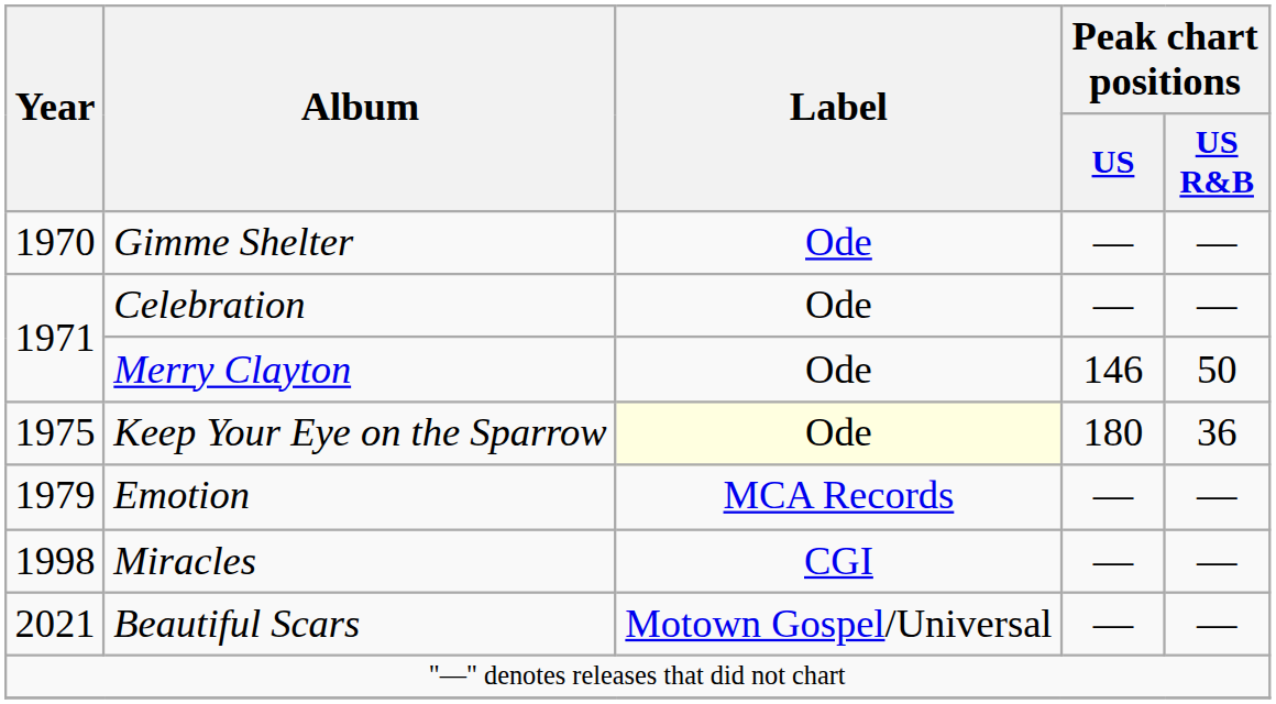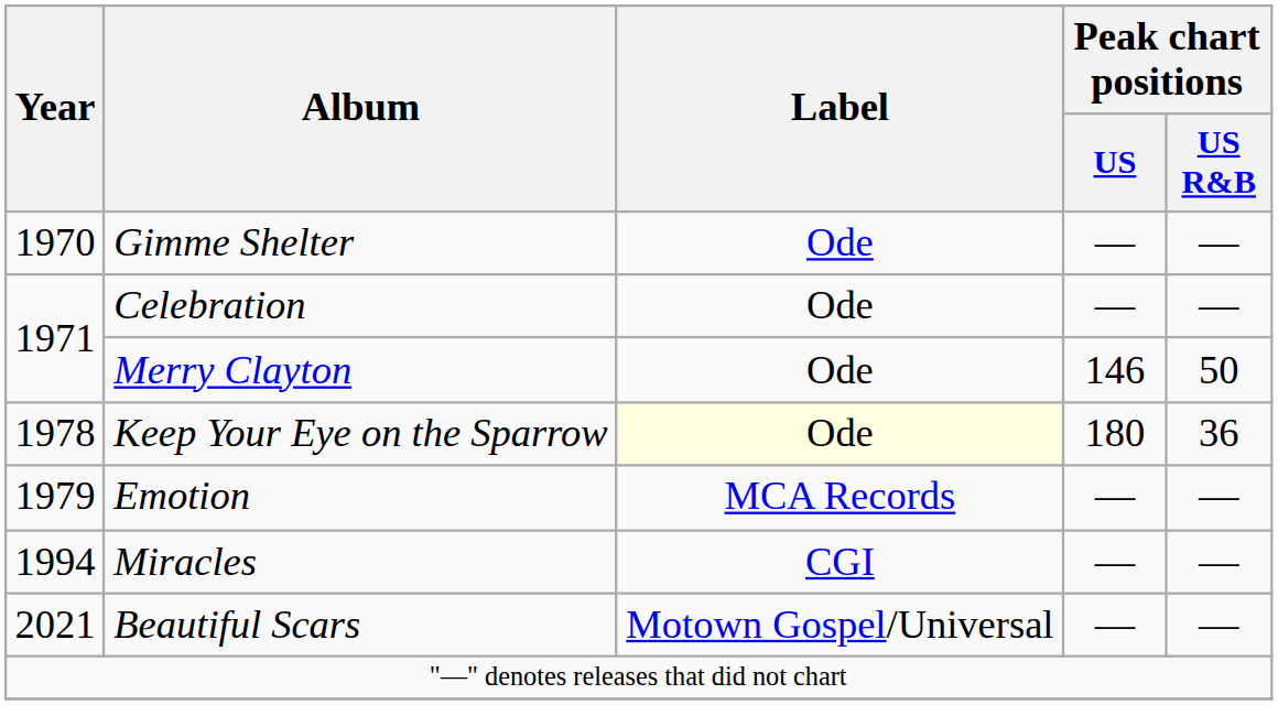Keep Your Eye on the Sparrow | Year: 1975 -> 1978
Miracles | Year: 1998 -> 1994
